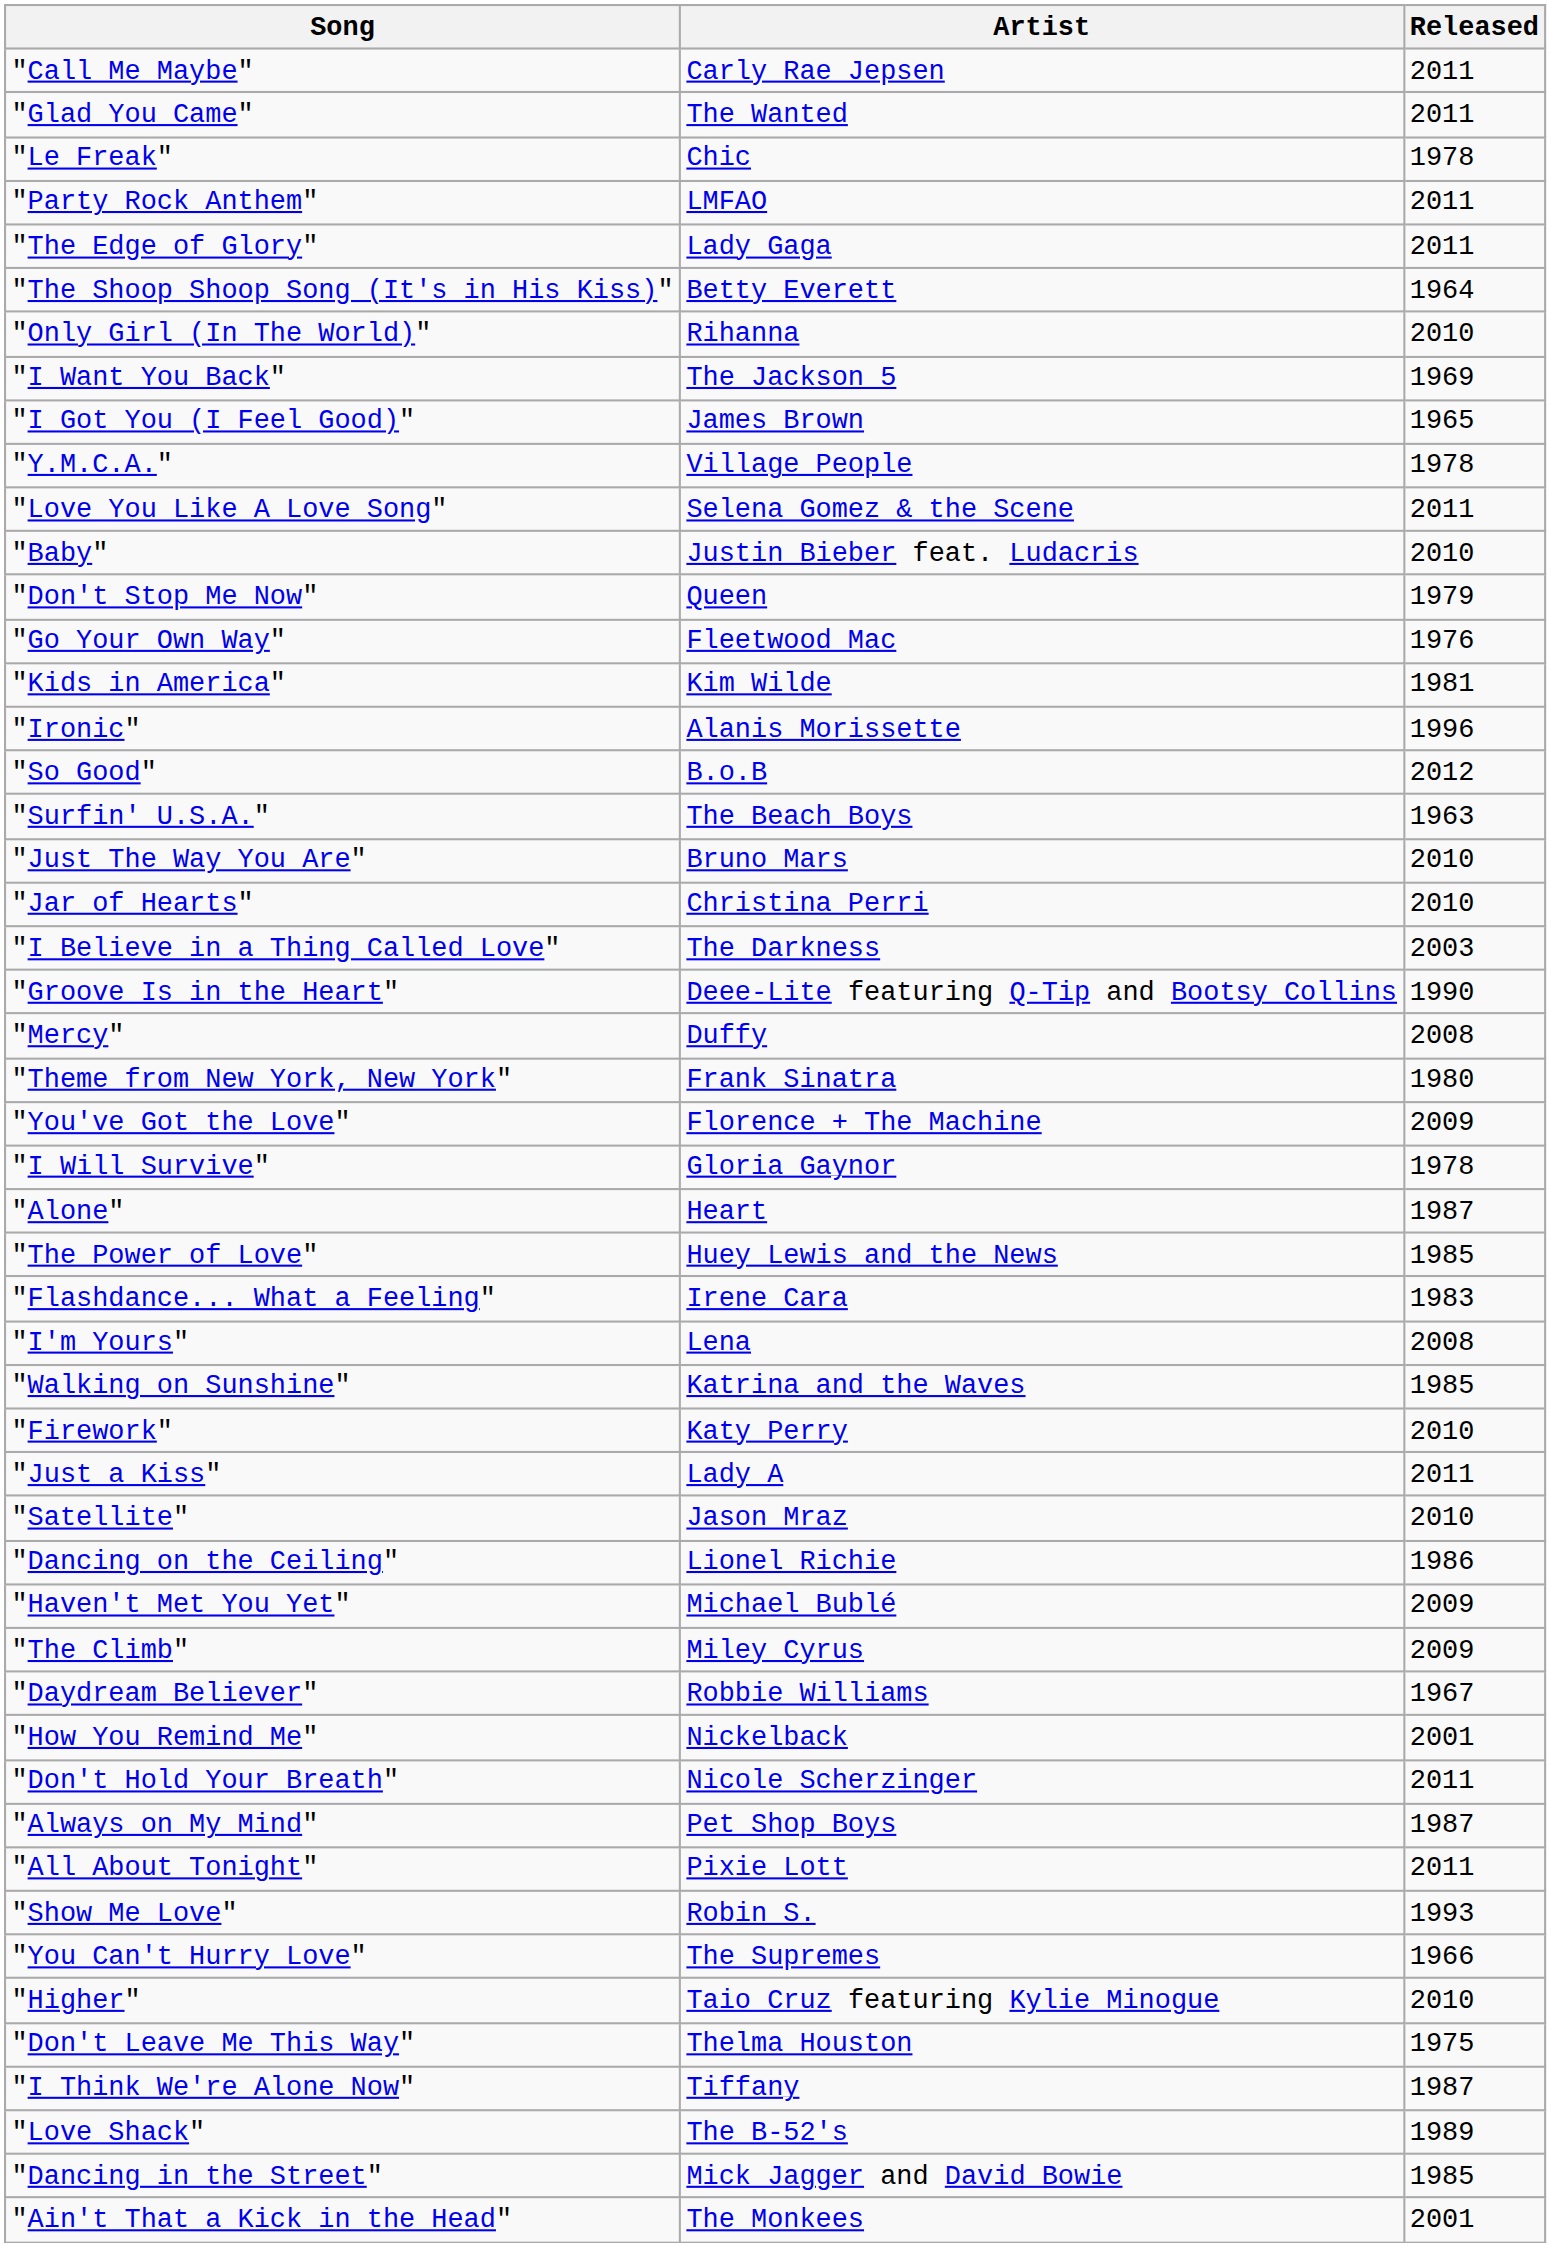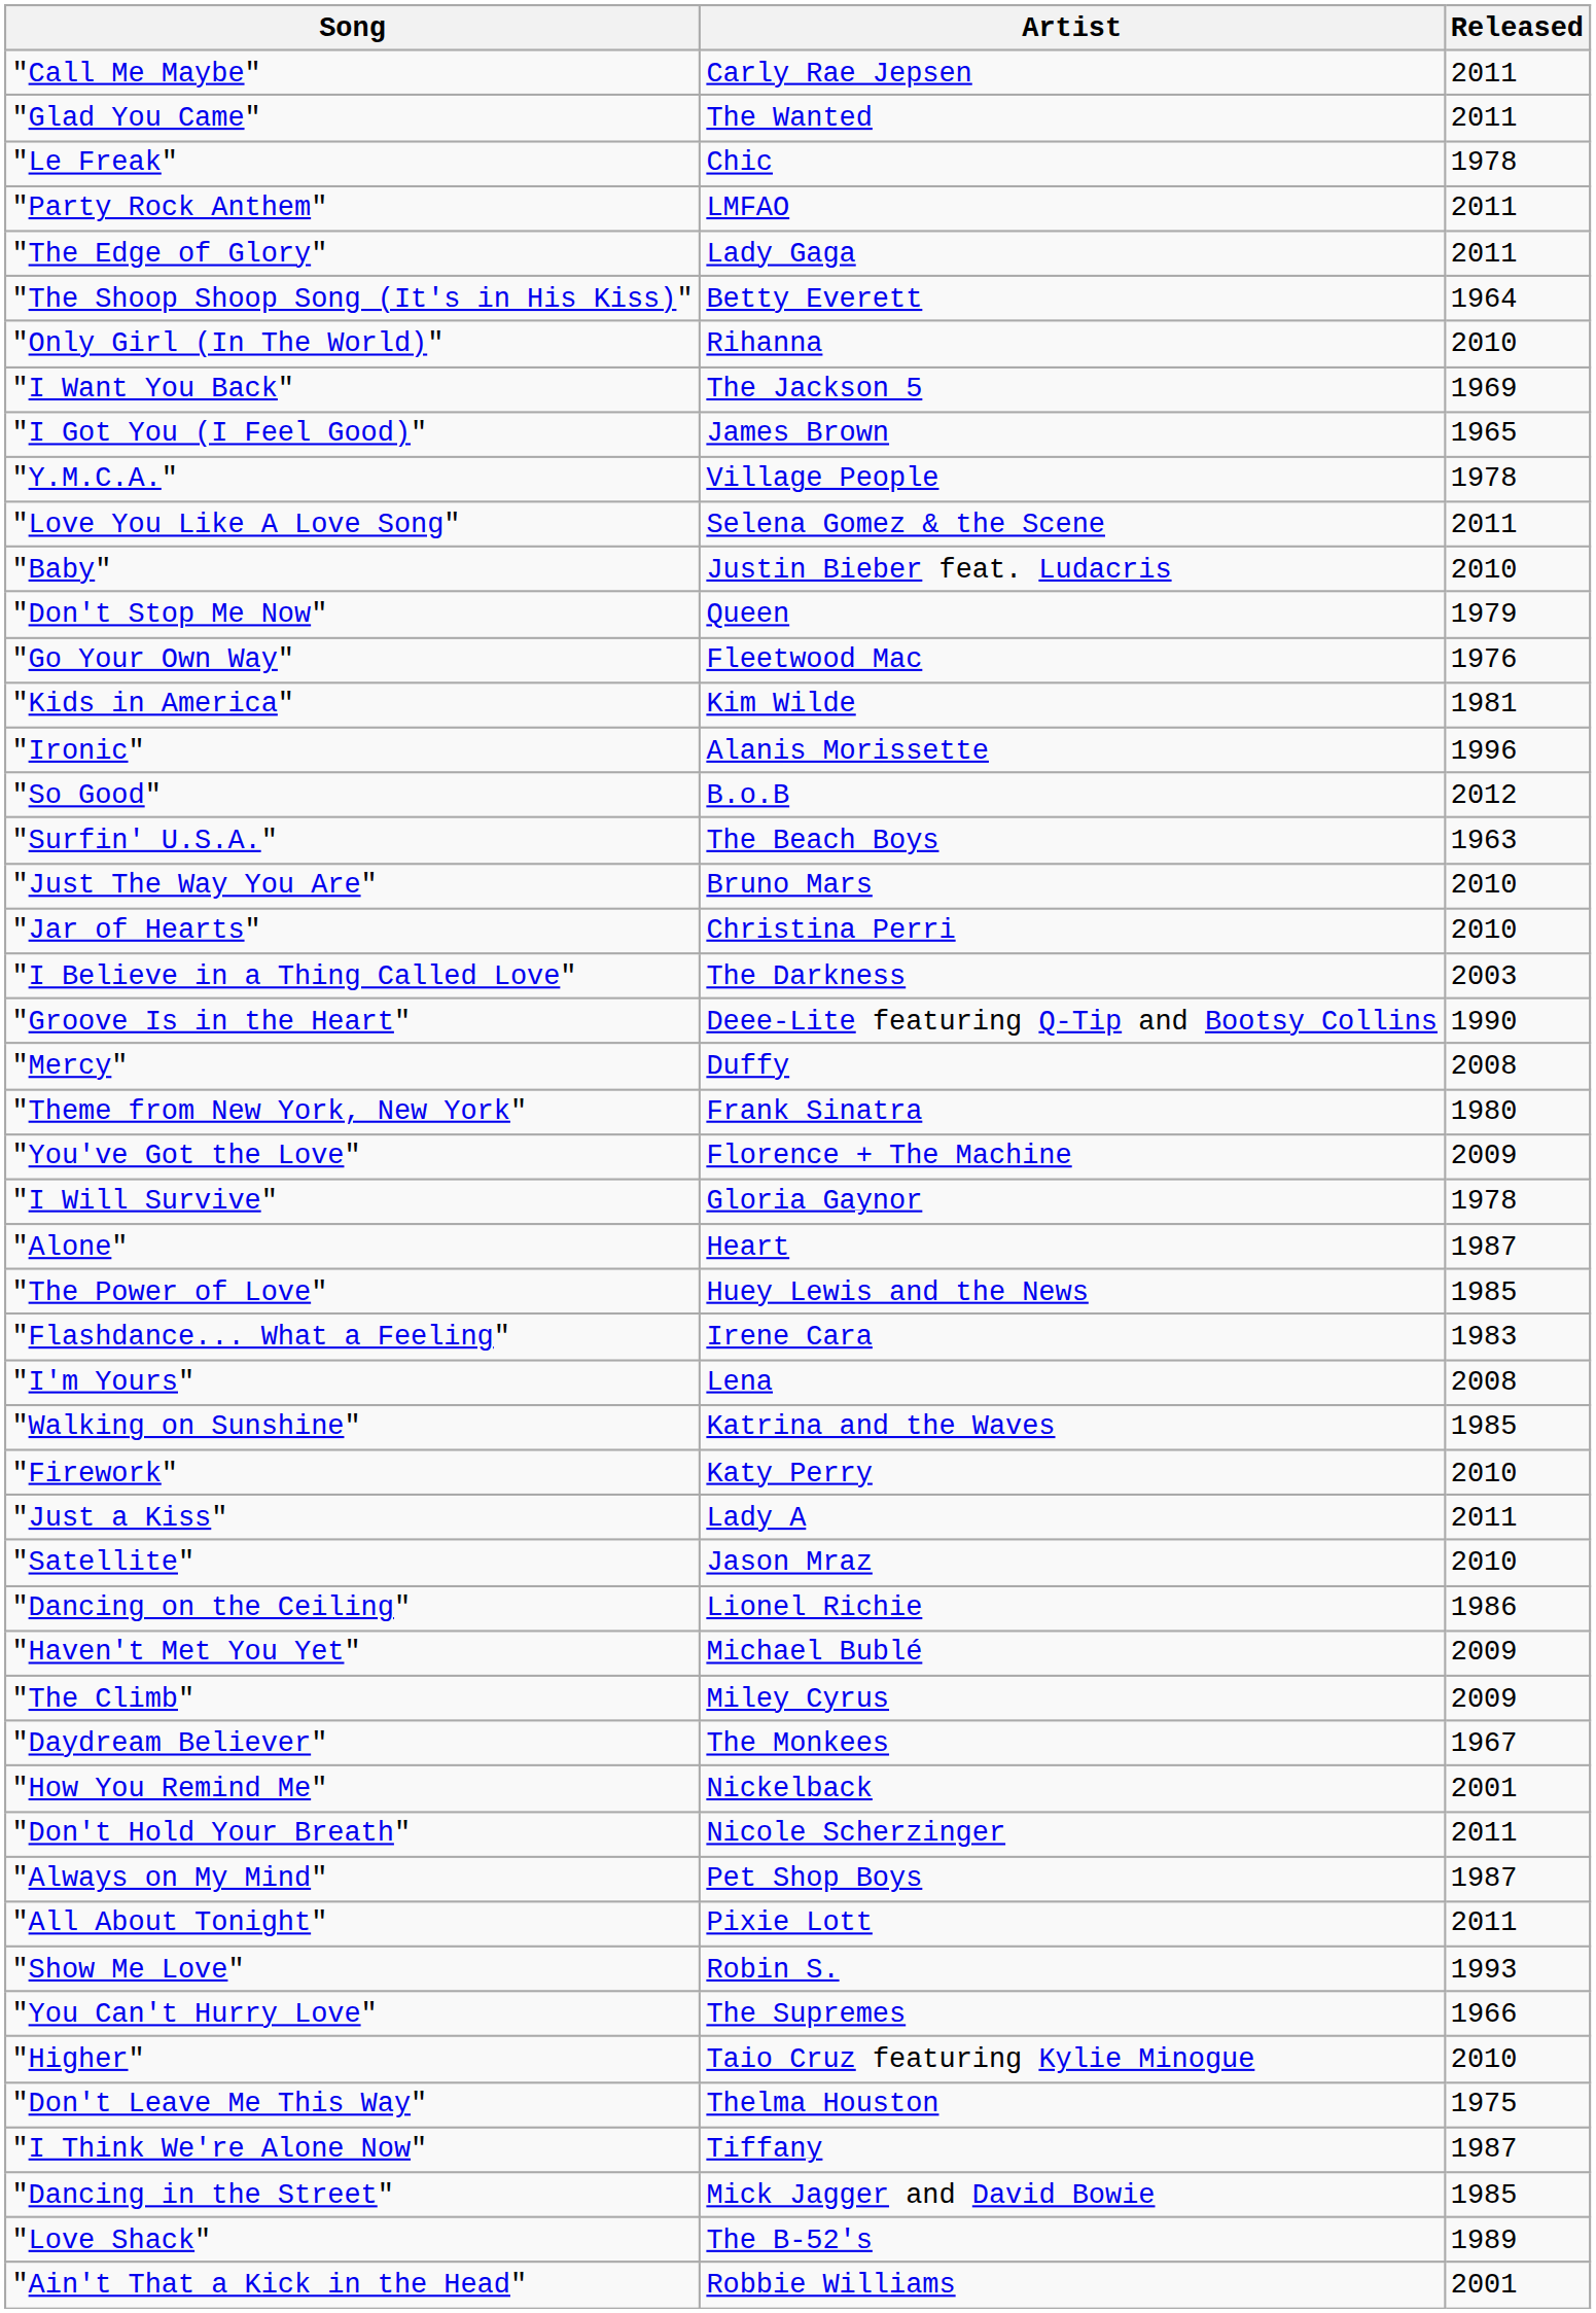"Daydream Believer" | Artist: Robbie Williams -> The Monkees
rows swapped: "Love Shack" <-> "Dancing in the Street"
"Ain't That a Kick in the Head" | Artist: The Monkees -> Robbie Williams
